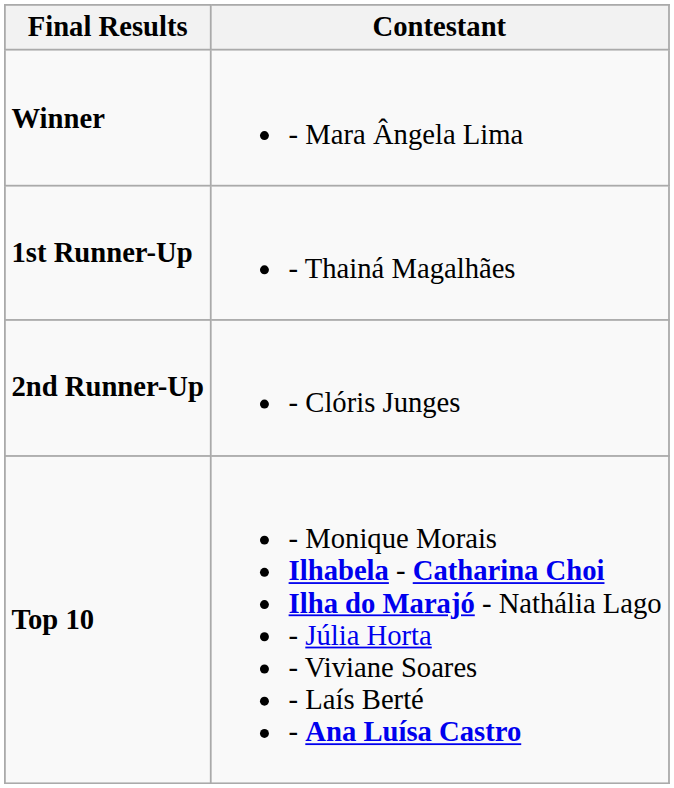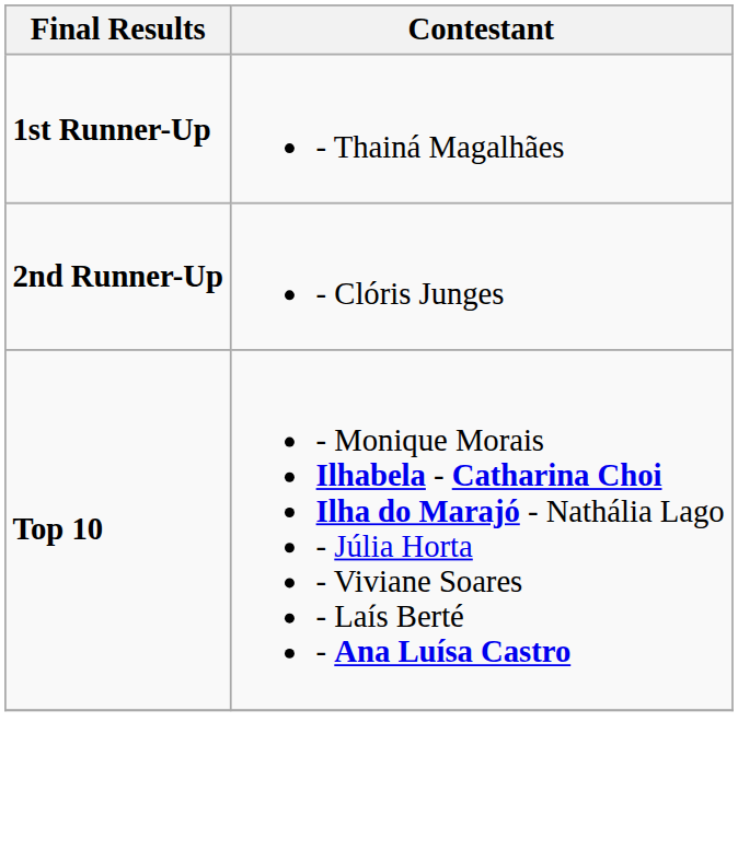- row: Winner | - Mara Ângela Lima
